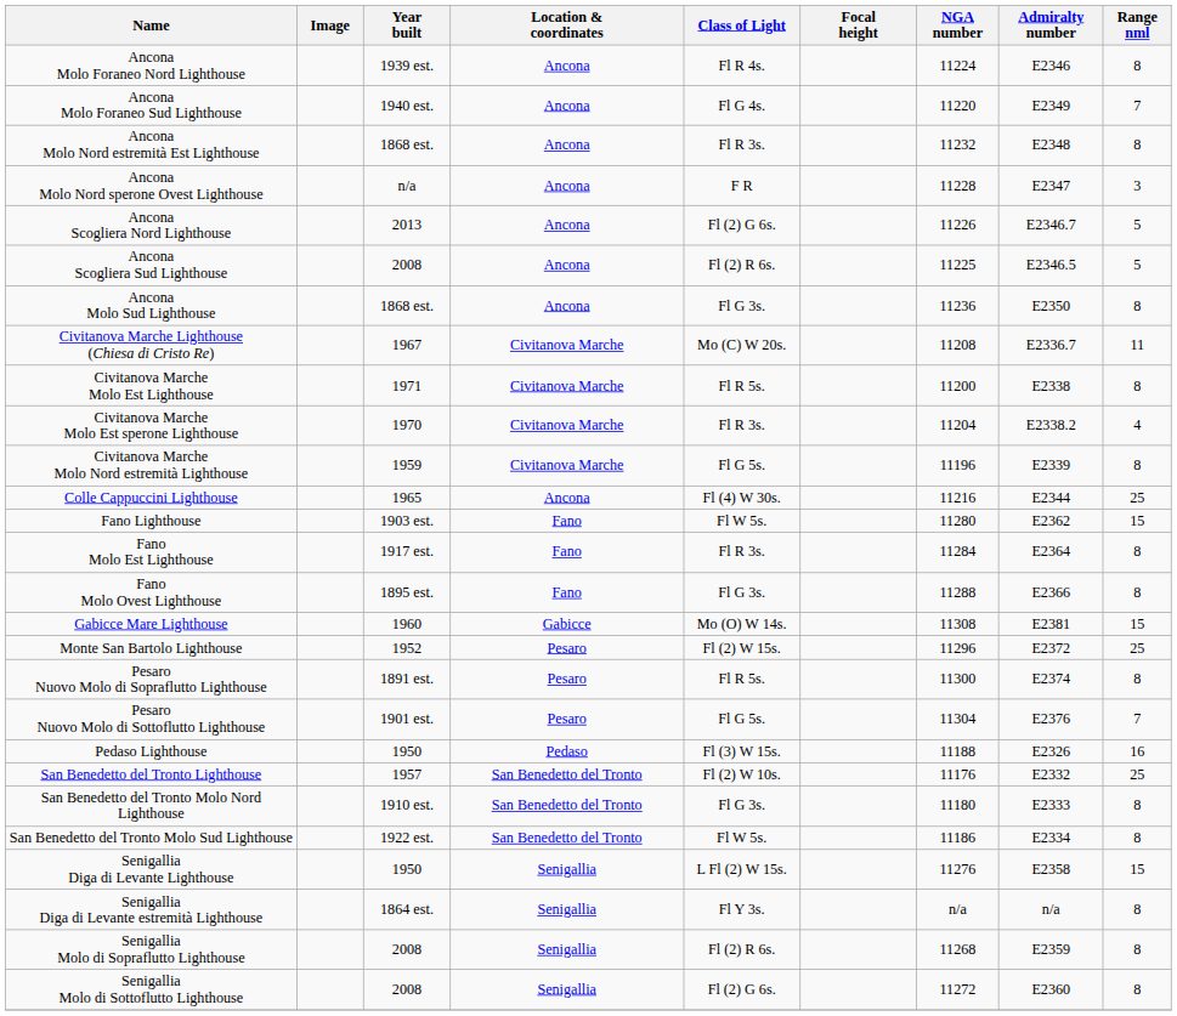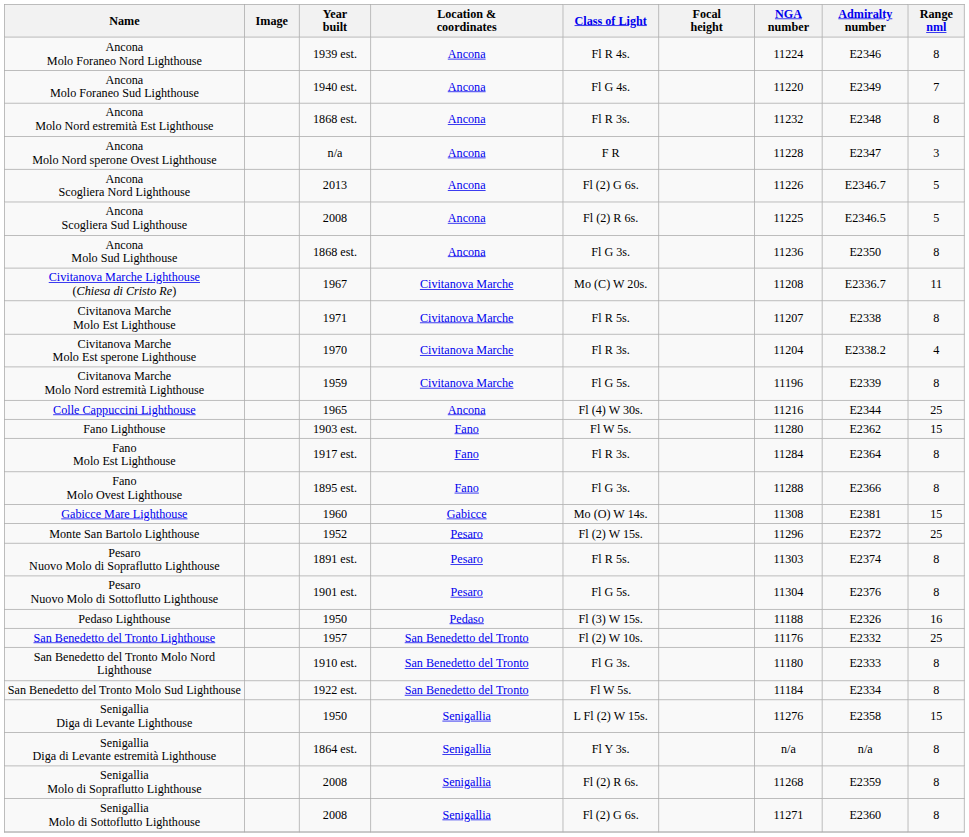Civitanova Marche Molo Est Lighthouse | NGA number: 11200 -> 11207
Pesaro Nuovo Molo di Sopraflutto Lighthouse | NGA number: 11300 -> 11303
Pesaro Nuovo Molo di Sottoflutto Lighthouse | Range nml: 7 -> 8
San Benedetto del Tronto Molo Sud Lighthouse | NGA number: 11186 -> 11184
Senigallia Molo di Sottoflutto Lighthouse | NGA number: 11272 -> 11271
